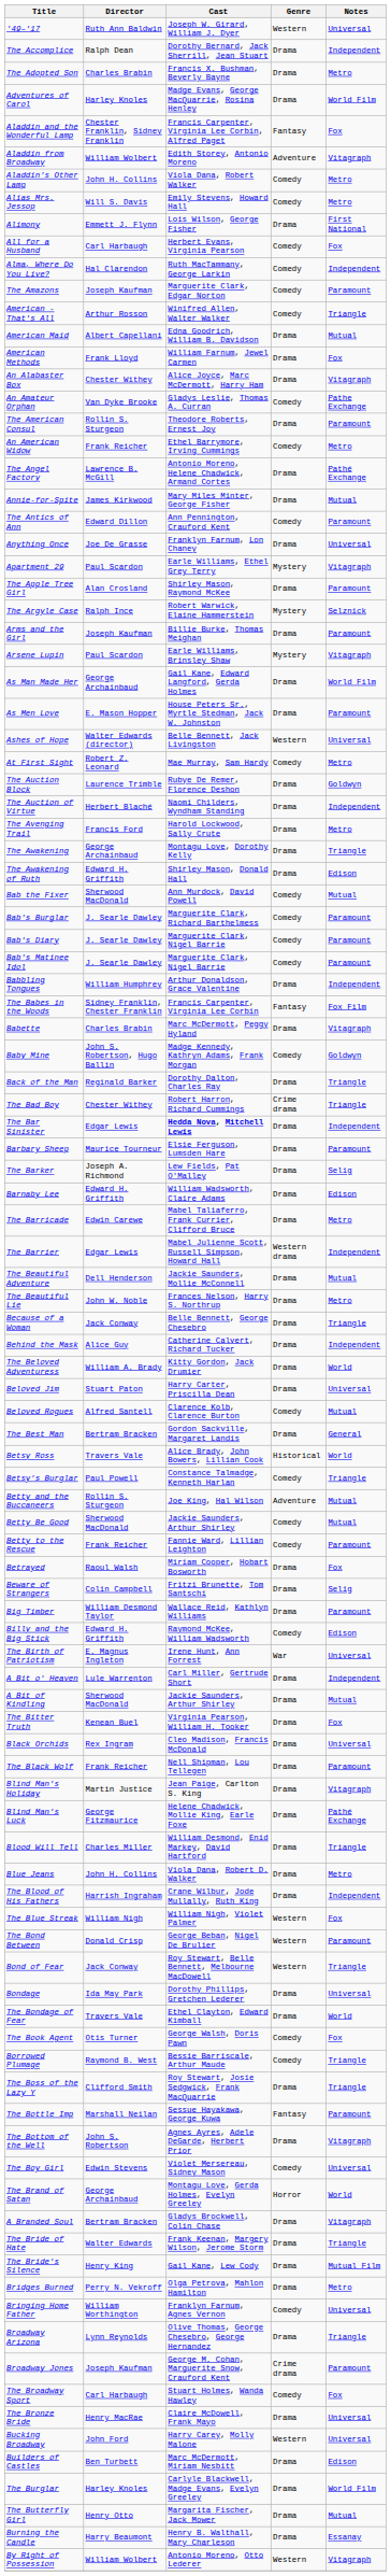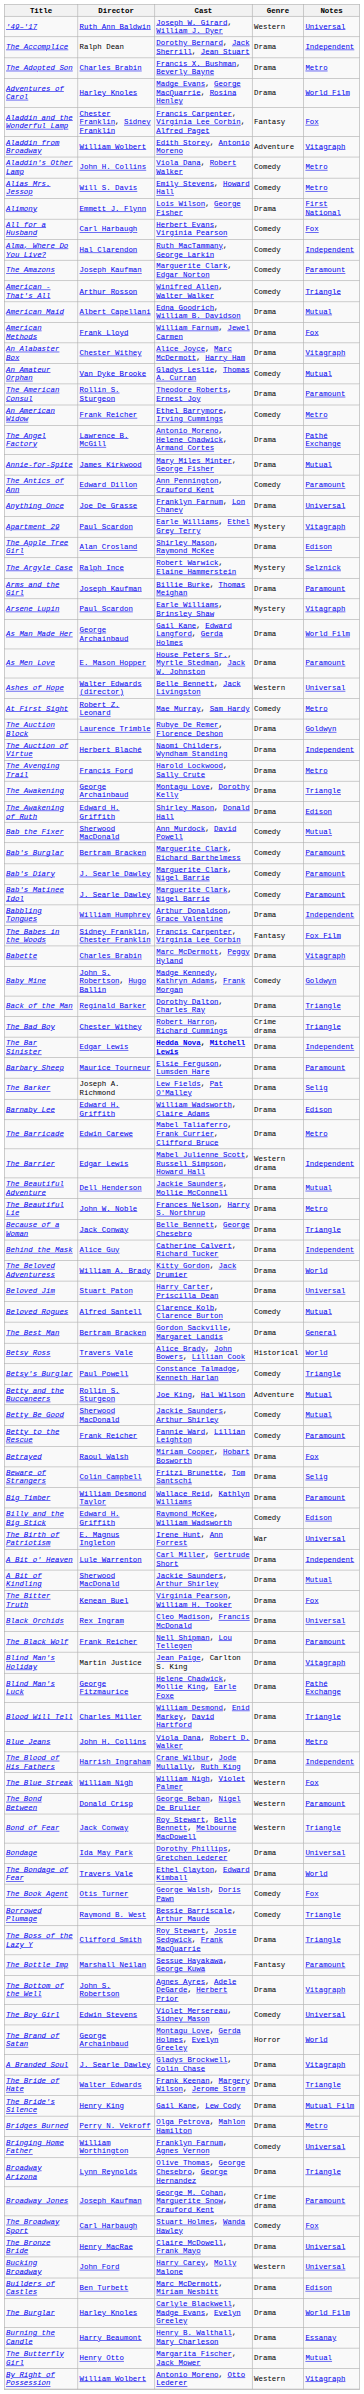An Amateur Orphan | Notes: Pathe Exchange -> Mutual
The Apple Tree Girl | Notes: Paramount -> Edison
Bab's Burglar | Director: J. Searle Dawley -> Bertram Bracken
A Branded Soul | Director: Bertram Bracken -> J. Searle Dawley
rows swapped: Burning the Candle <-> The Butterfly Girl
